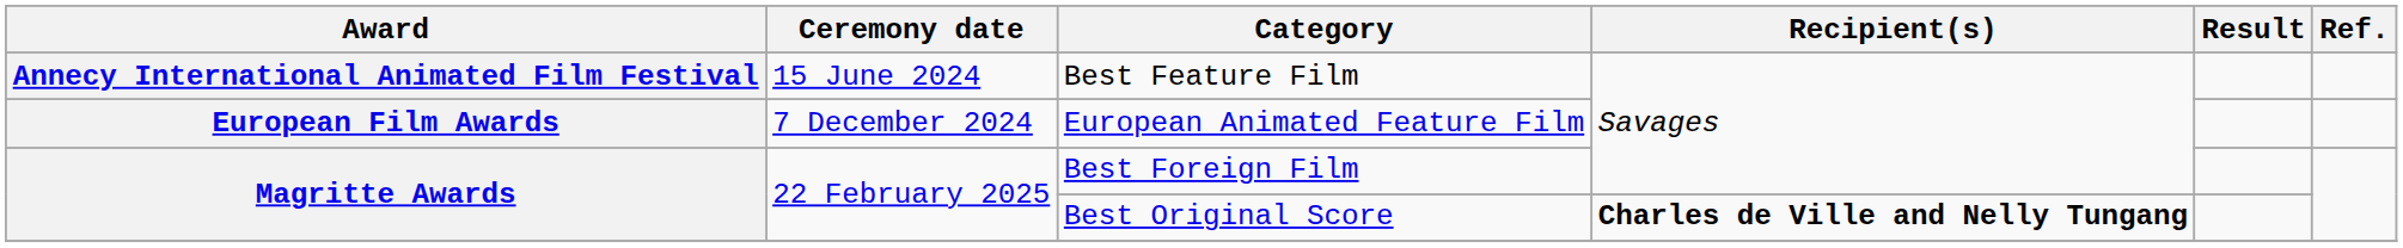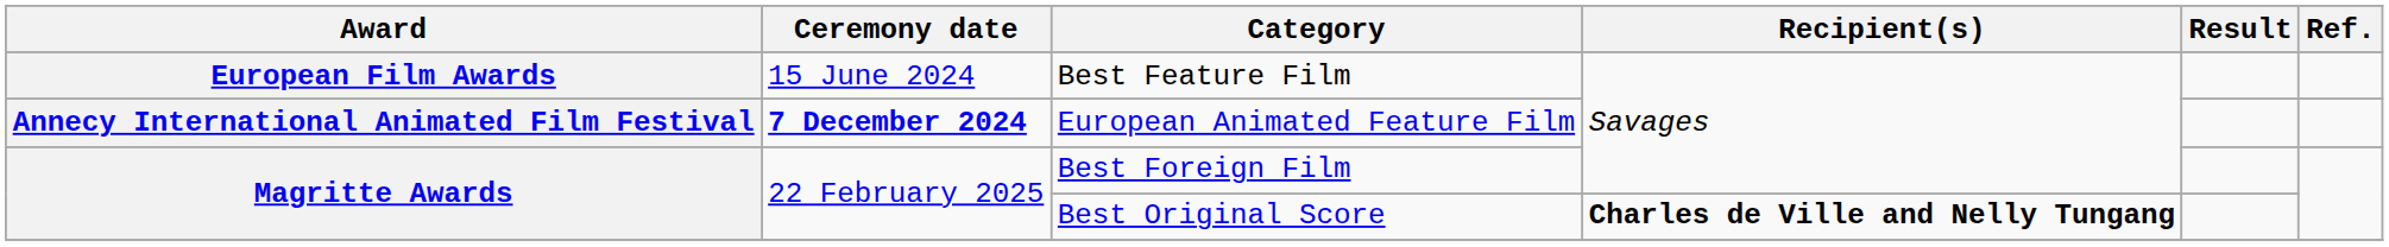Best Feature Film | Award: Annecy International Animated Film Festival -> European Film Awards
European Animated Feature Film | Award: European Film Awards -> Annecy International Animated Film Festival
European Animated Feature Film | Ceremony date: normal -> bold
